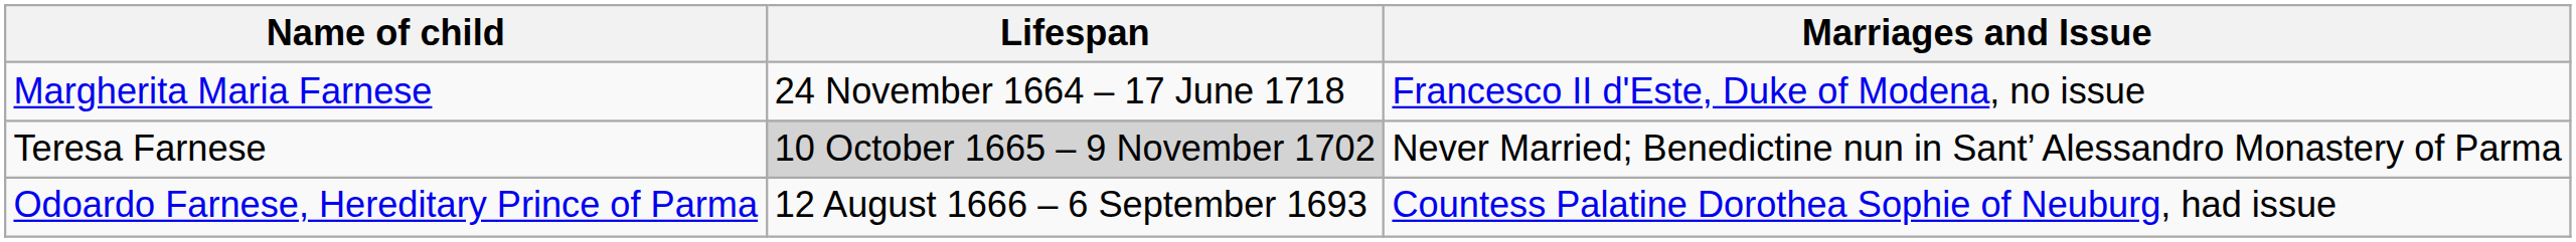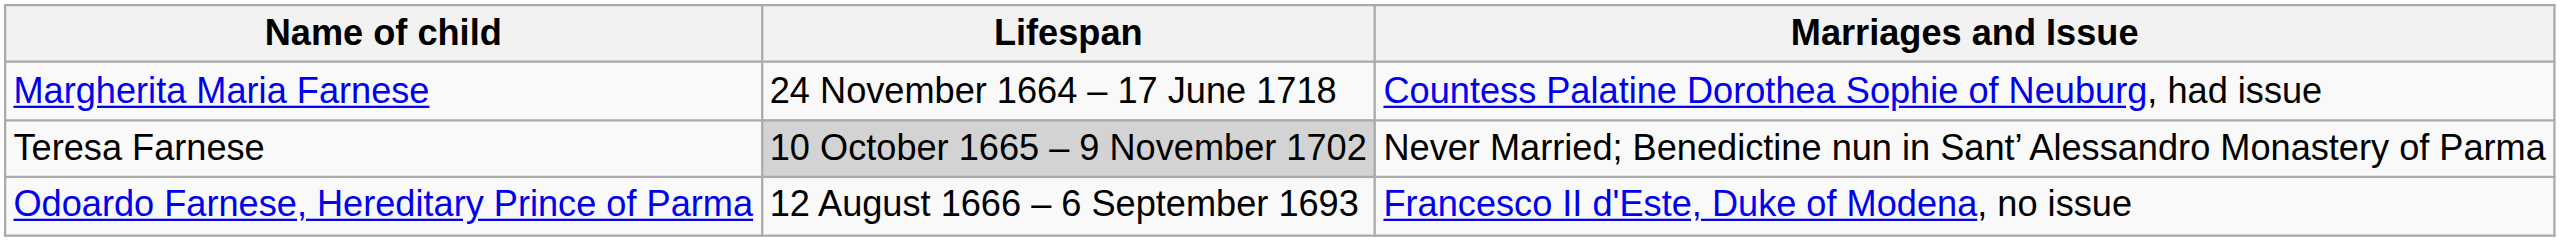Margherita Maria Farnese | Marriages and Issue: Francesco II d'Este, Duke of Modena, no issue -> Countess Palatine Dorothea Sophie of Neuburg, had issue
Odoardo Farnese, Hereditary Prince of Parma | Marriages and Issue: Countess Palatine Dorothea Sophie of Neuburg, had issue -> Francesco II d'Este, Duke of Modena, no issue
